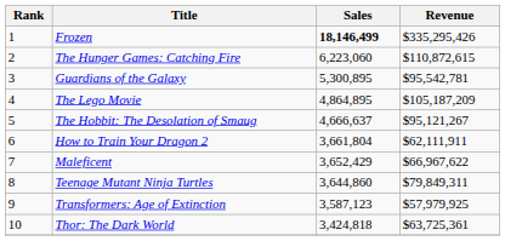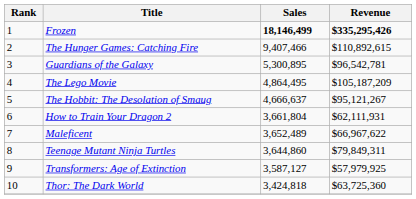Frozen | Revenue: normal -> bold
The Hunger Games: Catching Fire | Sales: 6,223,060 -> 9,407,466
The Hunger Games: Catching Fire | Revenue: $110,872,615 -> $110,892,615
Guardians of the Galaxy | Revenue: $95,542,781 -> $96,542,781
The Lego Movie | Sales: 4,864,895 -> 4,864,495
How to Train Your Dragon 2 | Revenue: $62,111,911 -> $62,111,931
Maleficent | Sales: 3,652,429 -> 3,652,489
Transformers: Age of Extinction | Sales: 3,587,123 -> 3,587,127
Thor: The Dark World | Revenue: $63,725,361 -> $63,725,360
